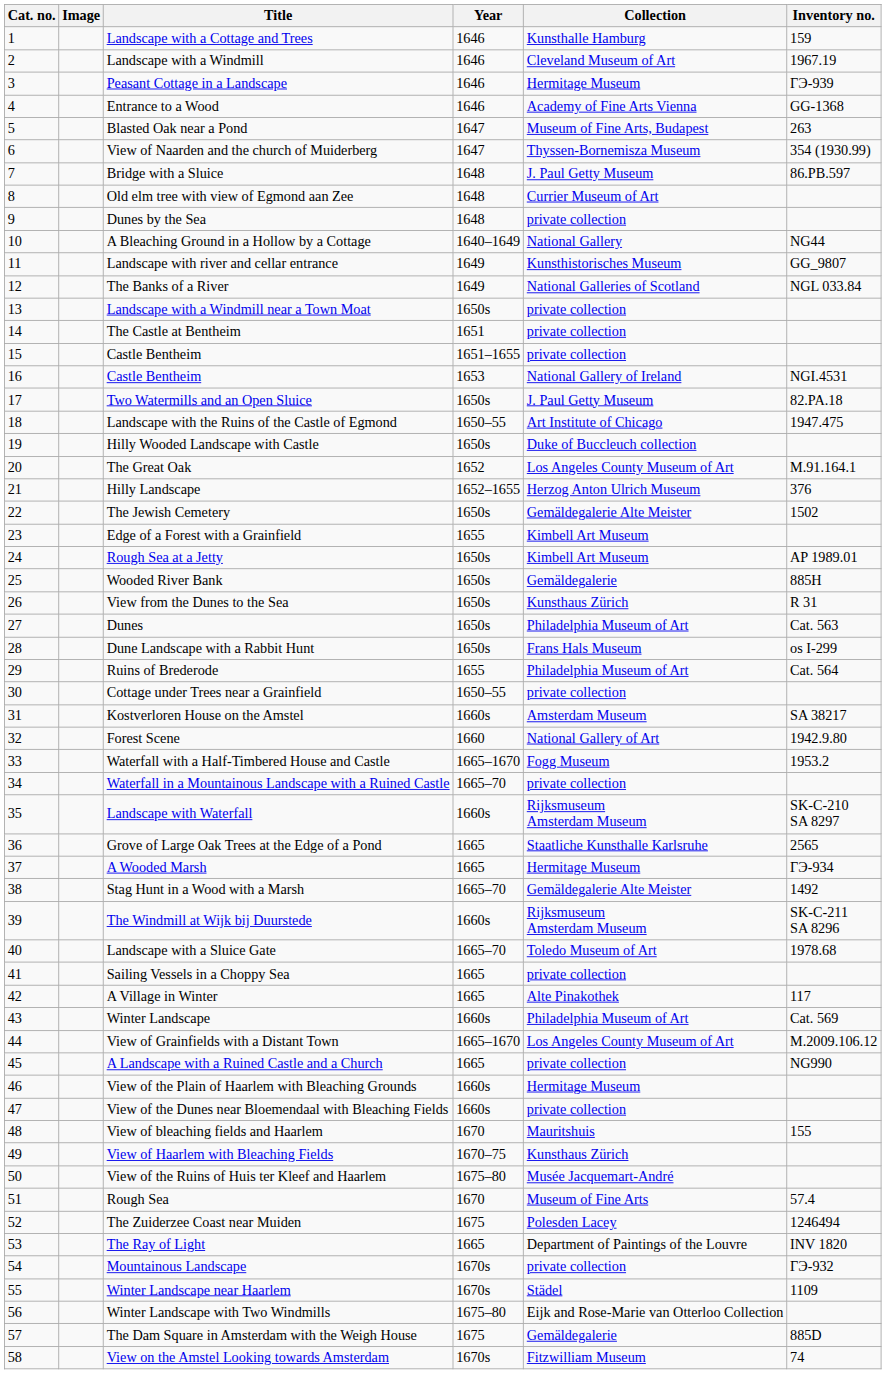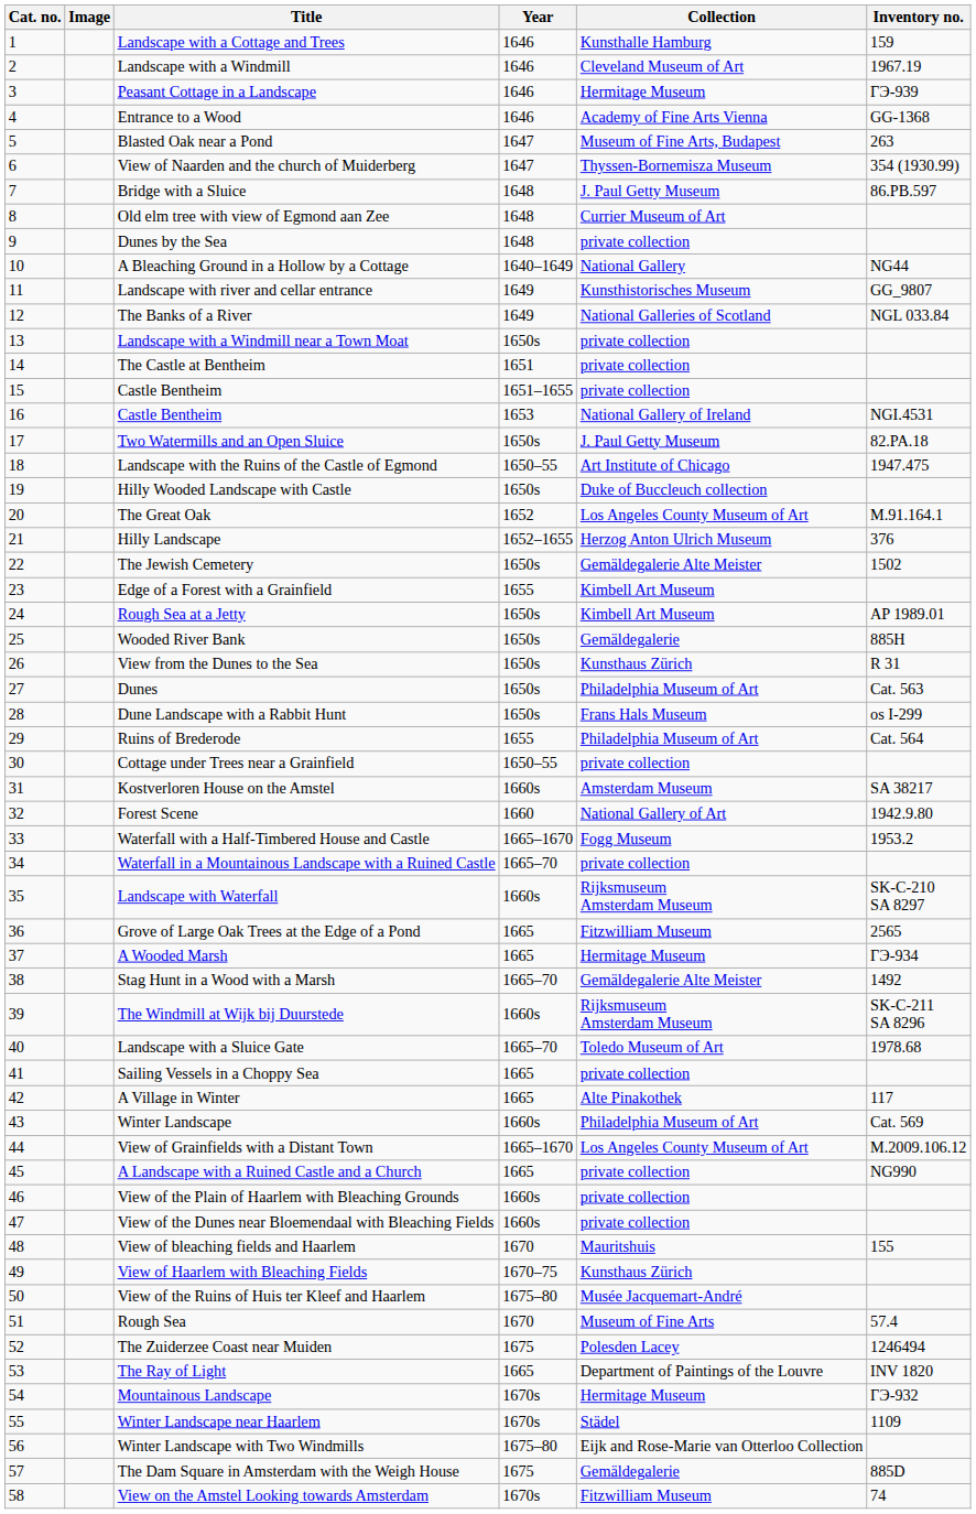Grove of Large Oak Trees at the Edge of a Pond | Collection: Staatliche Kunsthalle Karlsruhe -> Fitzwilliam Museum
View of the Plain of Haarlem with Bleaching Grounds | Collection: Hermitage Museum -> private collection
Mountainous Landscape | Collection: private collection -> Hermitage Museum
